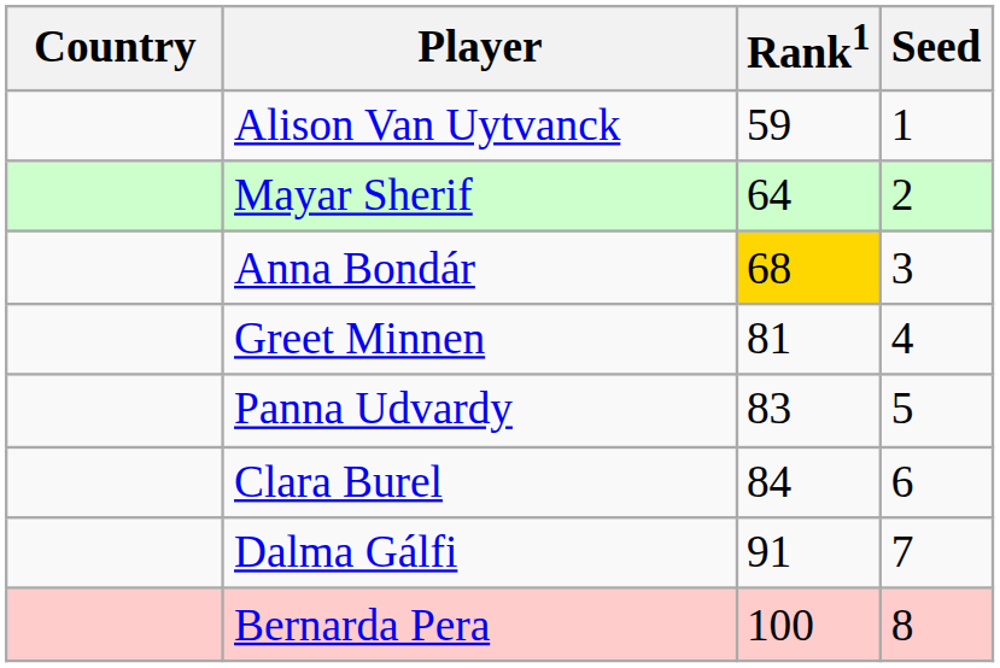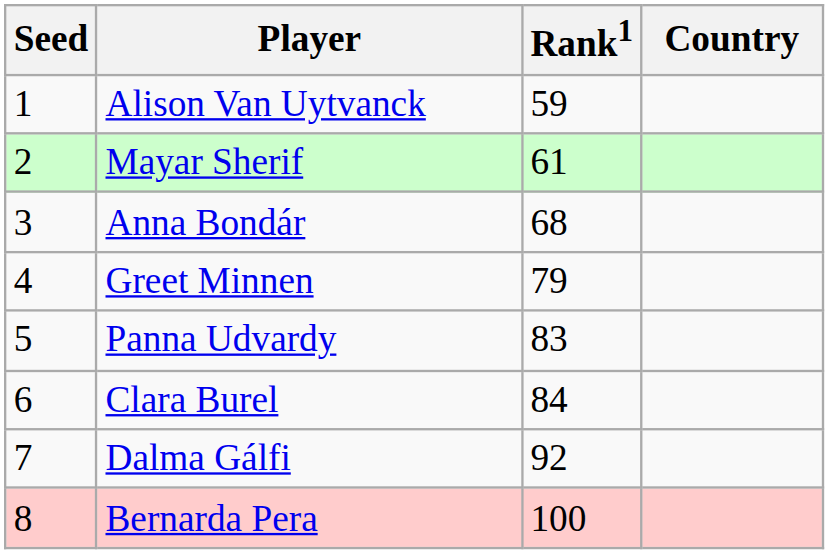columns swapped: Country <-> Seed
Mayar Sherif | Rank1: 64 -> 61
Anna Bondár | Rank1: gold background -> no background
Greet Minnen | Rank1: 81 -> 79
Dalma Gálfi | Rank1: 91 -> 92
